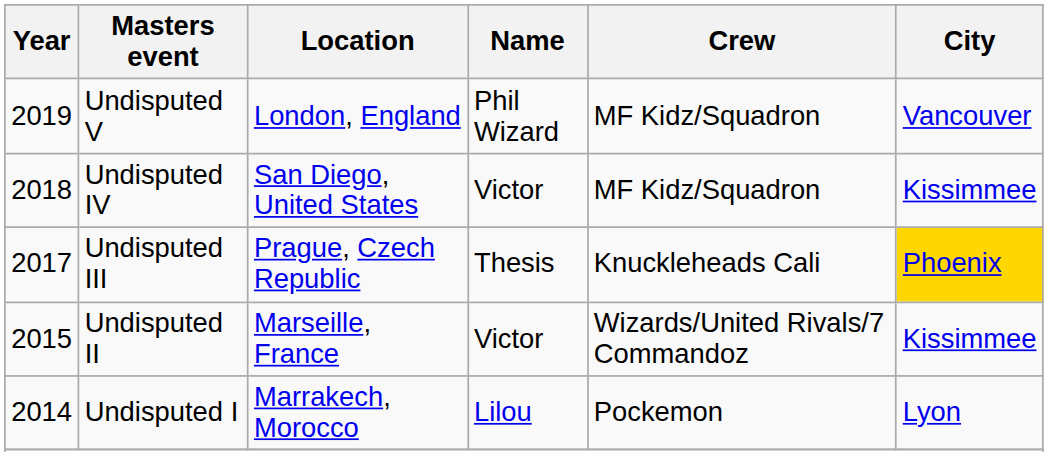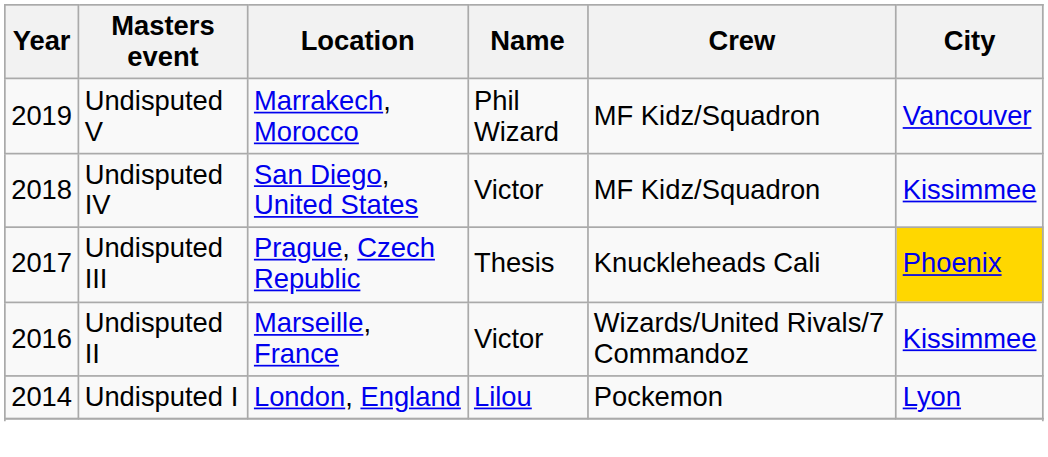Undisputed V | Location: London, England -> Marrakech, Morocco
Undisputed II | Year: 2015 -> 2016
Undisputed I | Location: Marrakech, Morocco -> London, England
